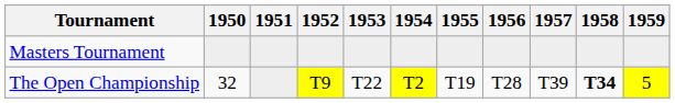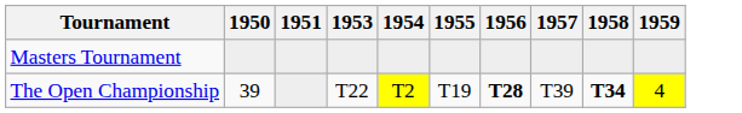- column: 1952 | T9
The Open Championship | 1950: 32 -> 39
The Open Championship | 1956: normal -> bold
The Open Championship | 1959: 5 -> 4
